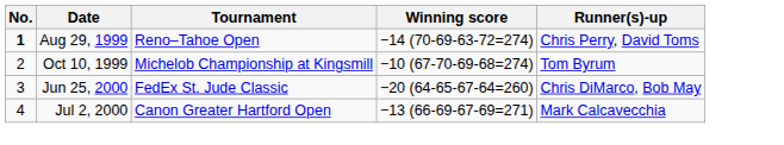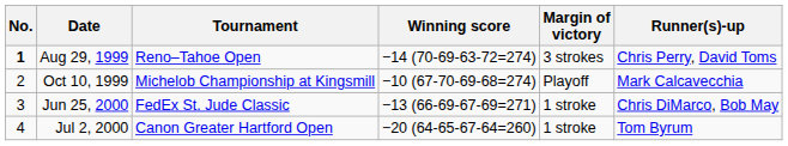+ column: Margin of victory | 3 strokes | Playoff | 1 stroke | 1 stroke
Oct 10, 1999 | Runner(s)-up: Tom Byrum -> Mark Calcavecchia
Jun 25, 2000 | Winning score: −20 (64-65-67-64=260) -> −13 (66-69-67-69=271)
Jul 2, 2000 | Winning score: −13 (66-69-67-69=271) -> −20 (64-65-67-64=260)
Jul 2, 2000 | Runner(s)-up: Mark Calcavecchia -> Tom Byrum
